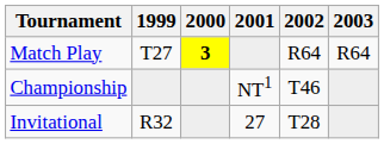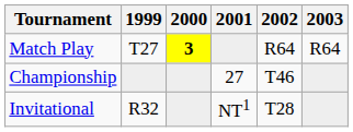Championship | 2001: NT1 -> 27
Invitational | 2001: 27 -> NT1
